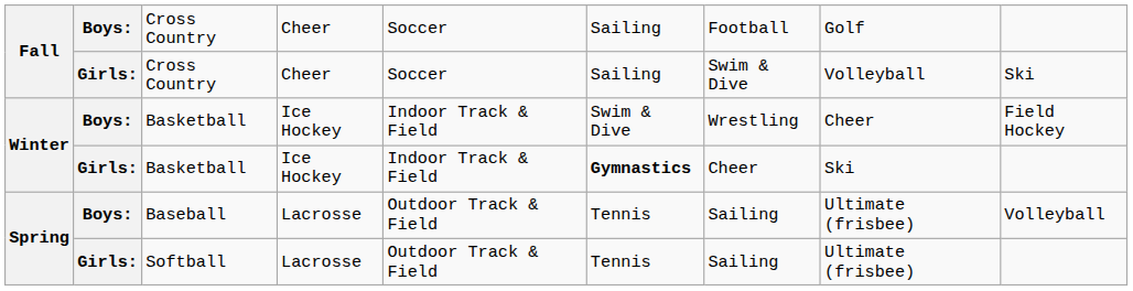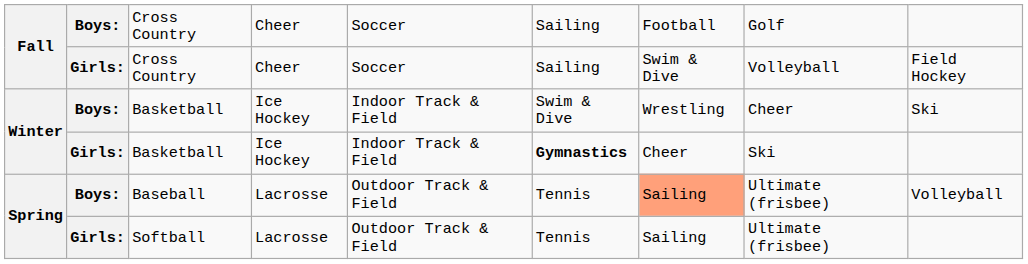Girls: / Cross Country | column 9: Ski -> Field Hockey
Boys: / Basketball | column 9: Field Hockey -> Ski
Baseball | column 7: no background -> lightsalmon background
